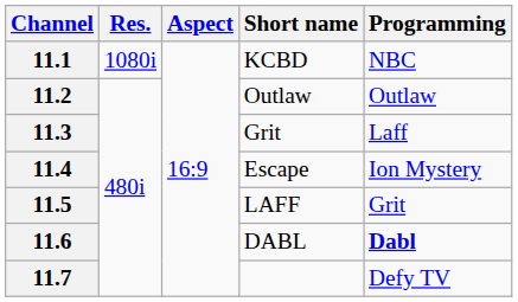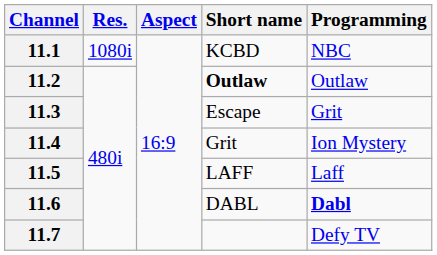11.2 | Short name: normal -> bold
11.3 | Short name: Grit -> Escape
11.3 | Programming: Laff -> Grit
11.4 | Short name: Escape -> Grit
11.5 | Programming: Grit -> Laff
